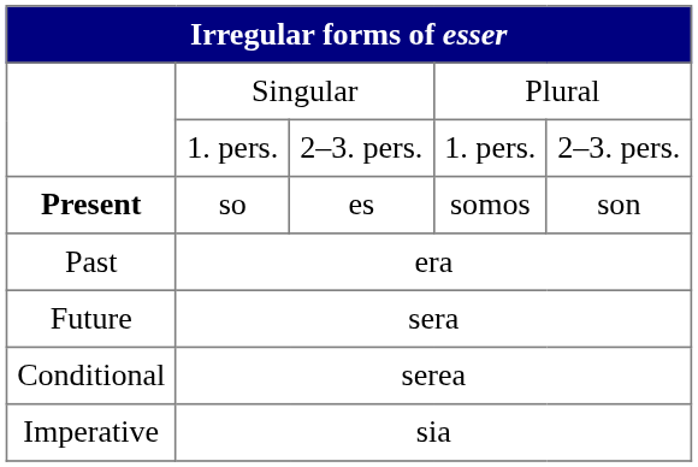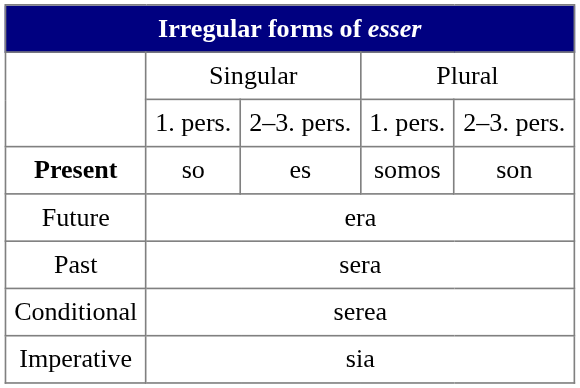era | column 1: Past -> Future
sera | column 1: Future -> Past
